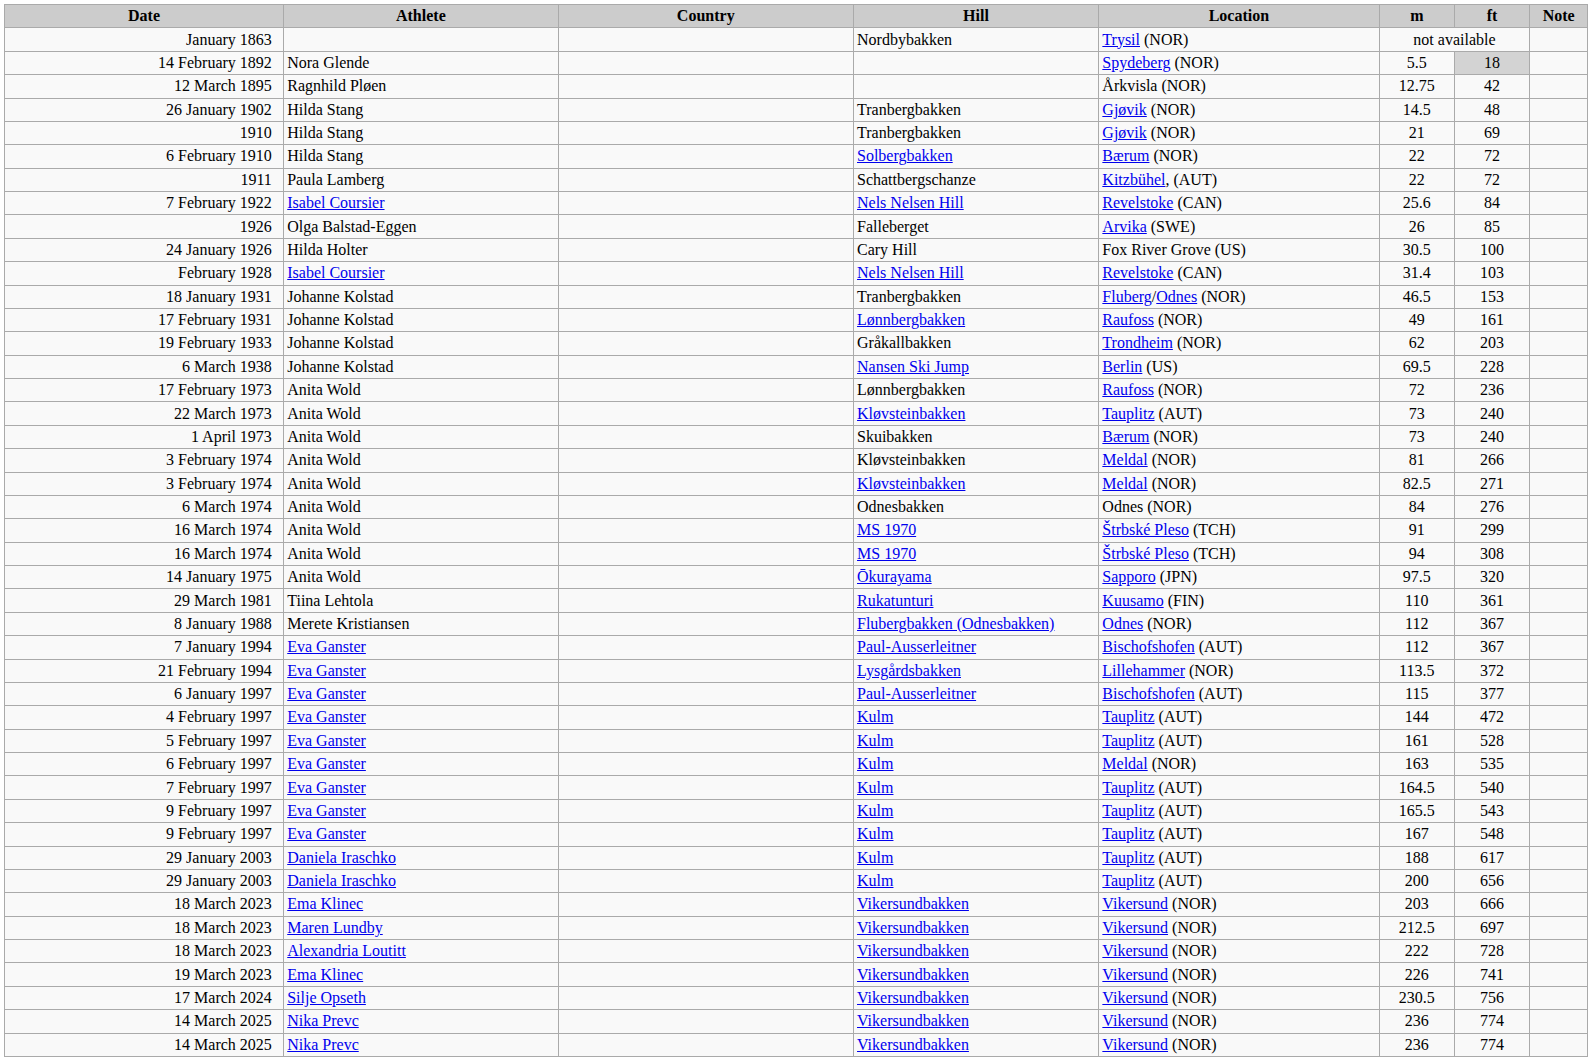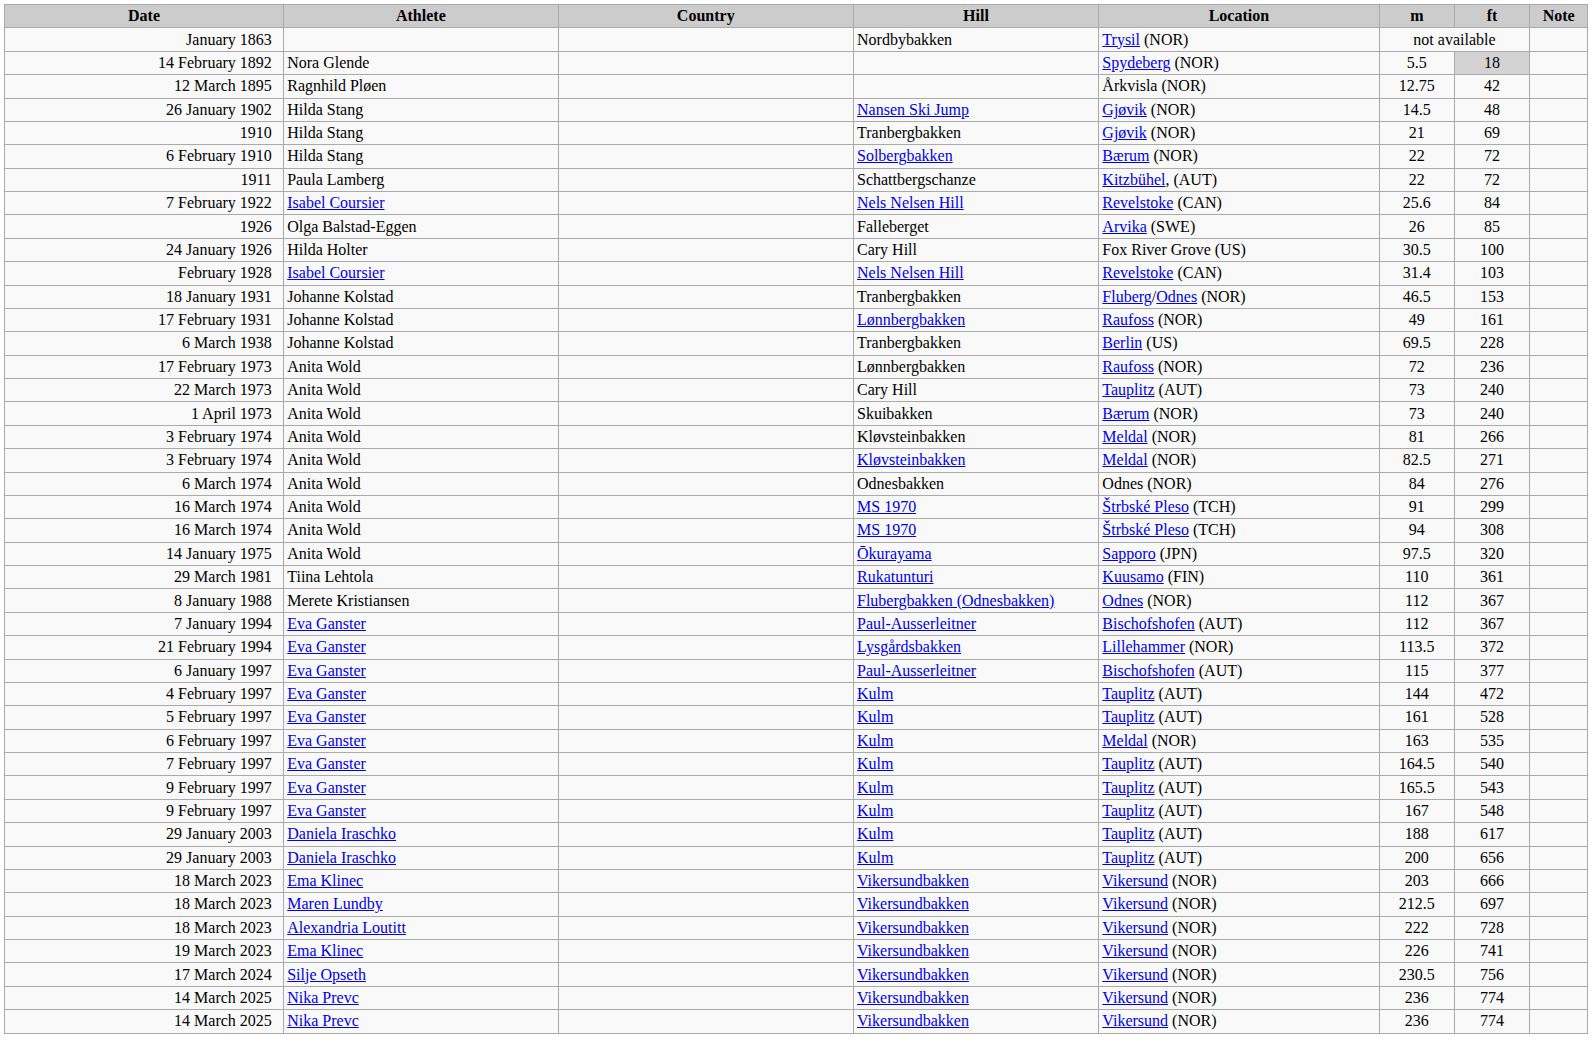26 January 1902 | Hill: Tranbergbakken -> Nansen Ski Jump
- row: 19 February 1933 | Johanne Kolstad | Gråkallbakken | Trondheim (NOR) | 62 | 203
6 March 1938 | Hill: Nansen Ski Jump -> Tranbergbakken
22 March 1973 | Hill: Kløvsteinbakken -> Cary Hill
